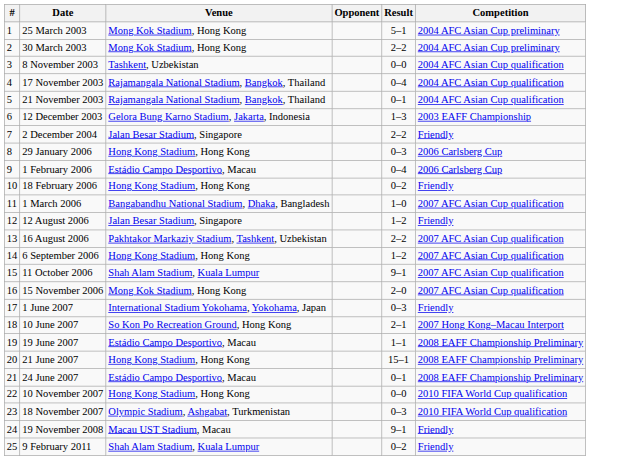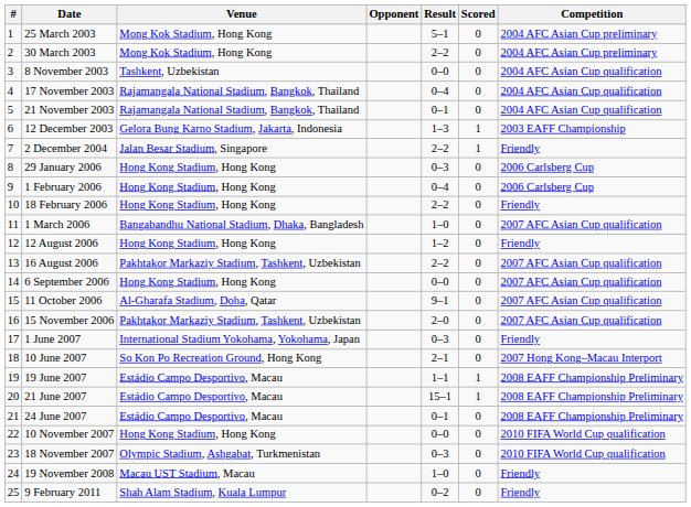+ column: Scored | 0 | 0 | 0 | 0 | 0 | 1 | 1 | 0 | 0 | 0 | 0 | 0 | 0 | 0 | 0 | 0 | 0 | 0 | 1 | 1 | 0 | 0 | 0 | 0 | 0
1 February 2006 | Venue: Estádio Campo Desportivo, Macau -> Hong Kong Stadium, Hong Kong
18 February 2006 | Result: 0–2 -> 2–2
12 August 2006 | Venue: Jalan Besar Stadium, Singapore -> Hong Kong Stadium, Hong Kong
6 September 2006 | Result: 1–2 -> 0–0
11 October 2006 | Venue: Shah Alam Stadium, Kuala Lumpur -> Al-Gharafa Stadium, Doha, Qatar
15 November 2006 | Venue: Mong Kok Stadium, Hong Kong -> Pakhtakor Markaziy Stadium, Tashkent, Uzbekistan
21 June 2007 | Venue: Hong Kong Stadium, Hong Kong -> Estádio Campo Desportivo, Macau
19 November 2008 | Result: 9–1 -> 1–0
